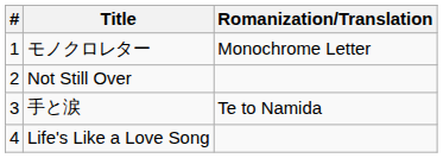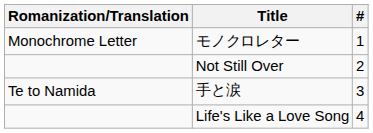columns swapped: # <-> Romanization/Translation
